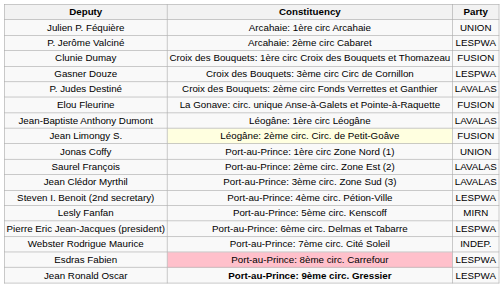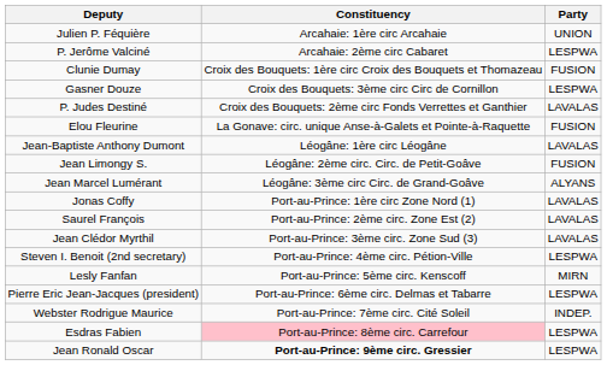Jean Limongy S. | Constituency: lightyellow background -> no background
+ row: Jean Marcel Lumérant | Léogâne: 3ème circ Circ. de Grand-Goâve | ALYANS
Jonas Coffy | Party: UNION -> LAVALAS
